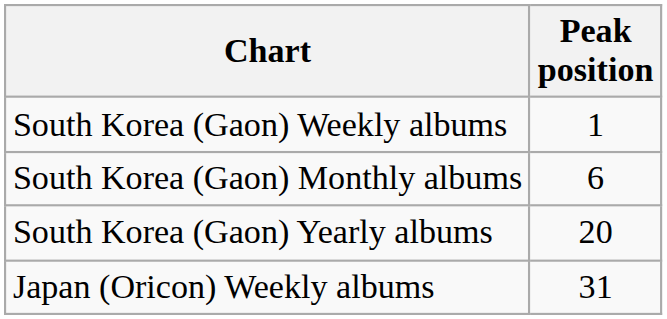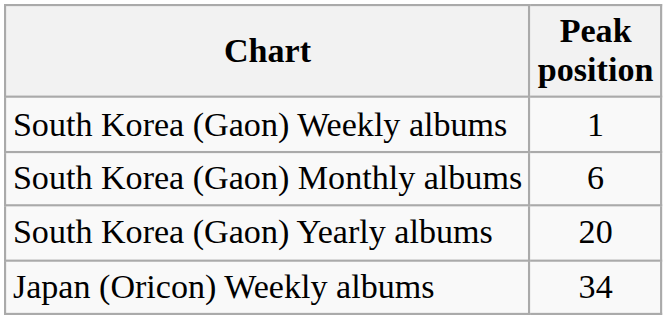Japan (Oricon) Weekly albums | Peak position: 31 -> 34
